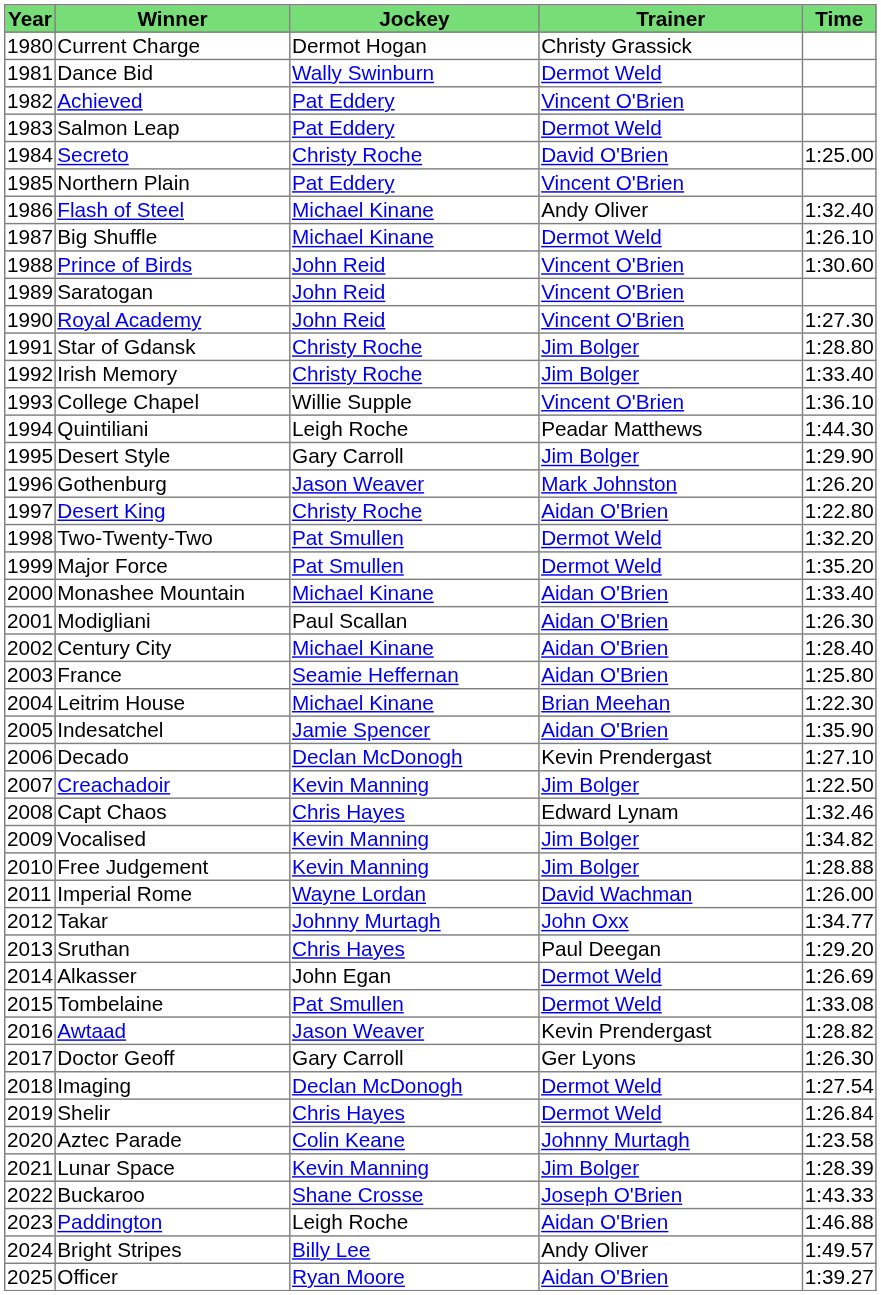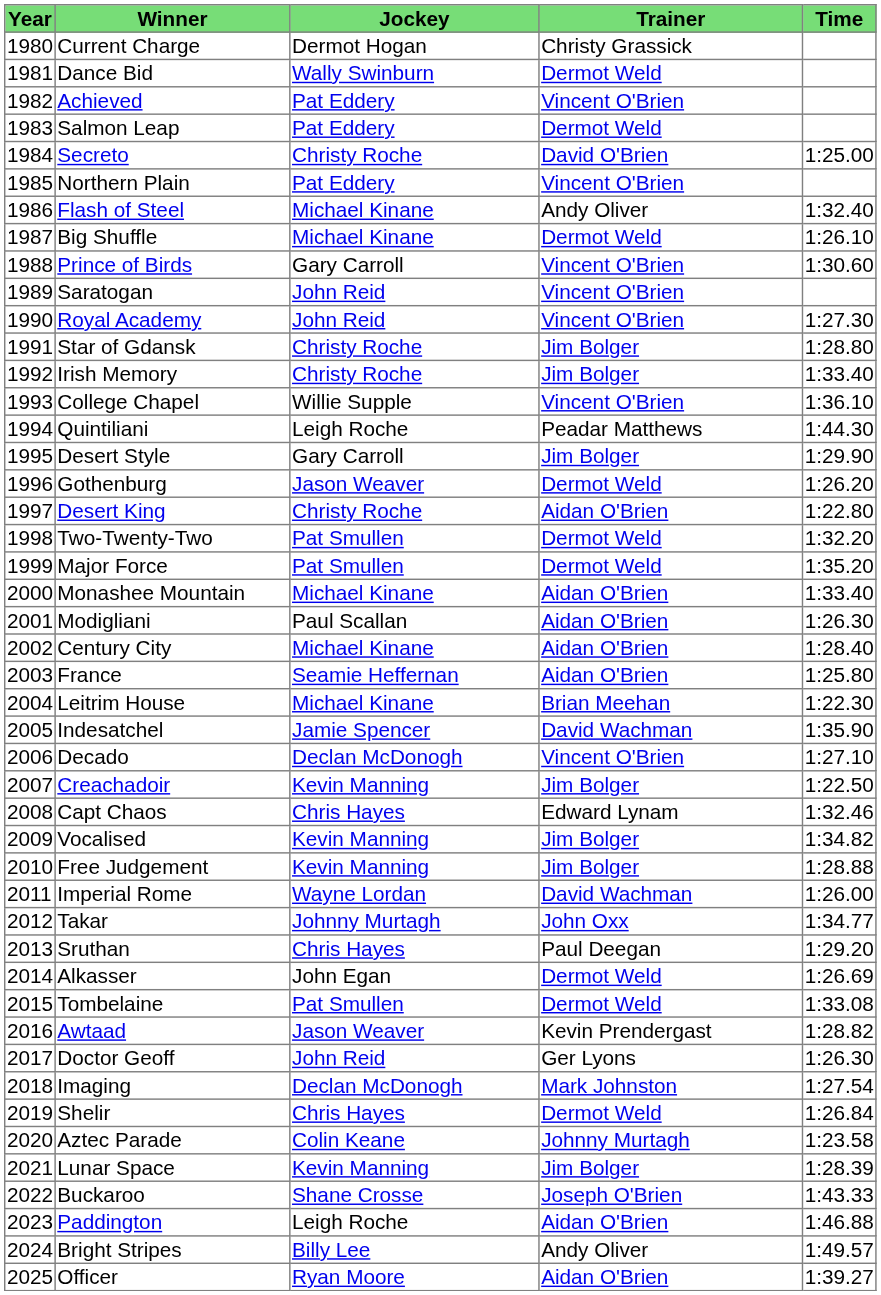Prince of Birds | Jockey: John Reid -> Gary Carroll
Gothenburg | Trainer: Mark Johnston -> Dermot Weld
Indesatchel | Trainer: Aidan O'Brien -> David Wachman
Decado | Trainer: Kevin Prendergast -> Vincent O'Brien
Doctor Geoff | Jockey: Gary Carroll -> John Reid
Imaging | Trainer: Dermot Weld -> Mark Johnston
